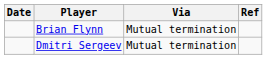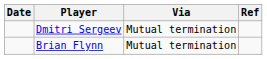rows swapped: Dmitri Sergeev <-> Brian Flynn
